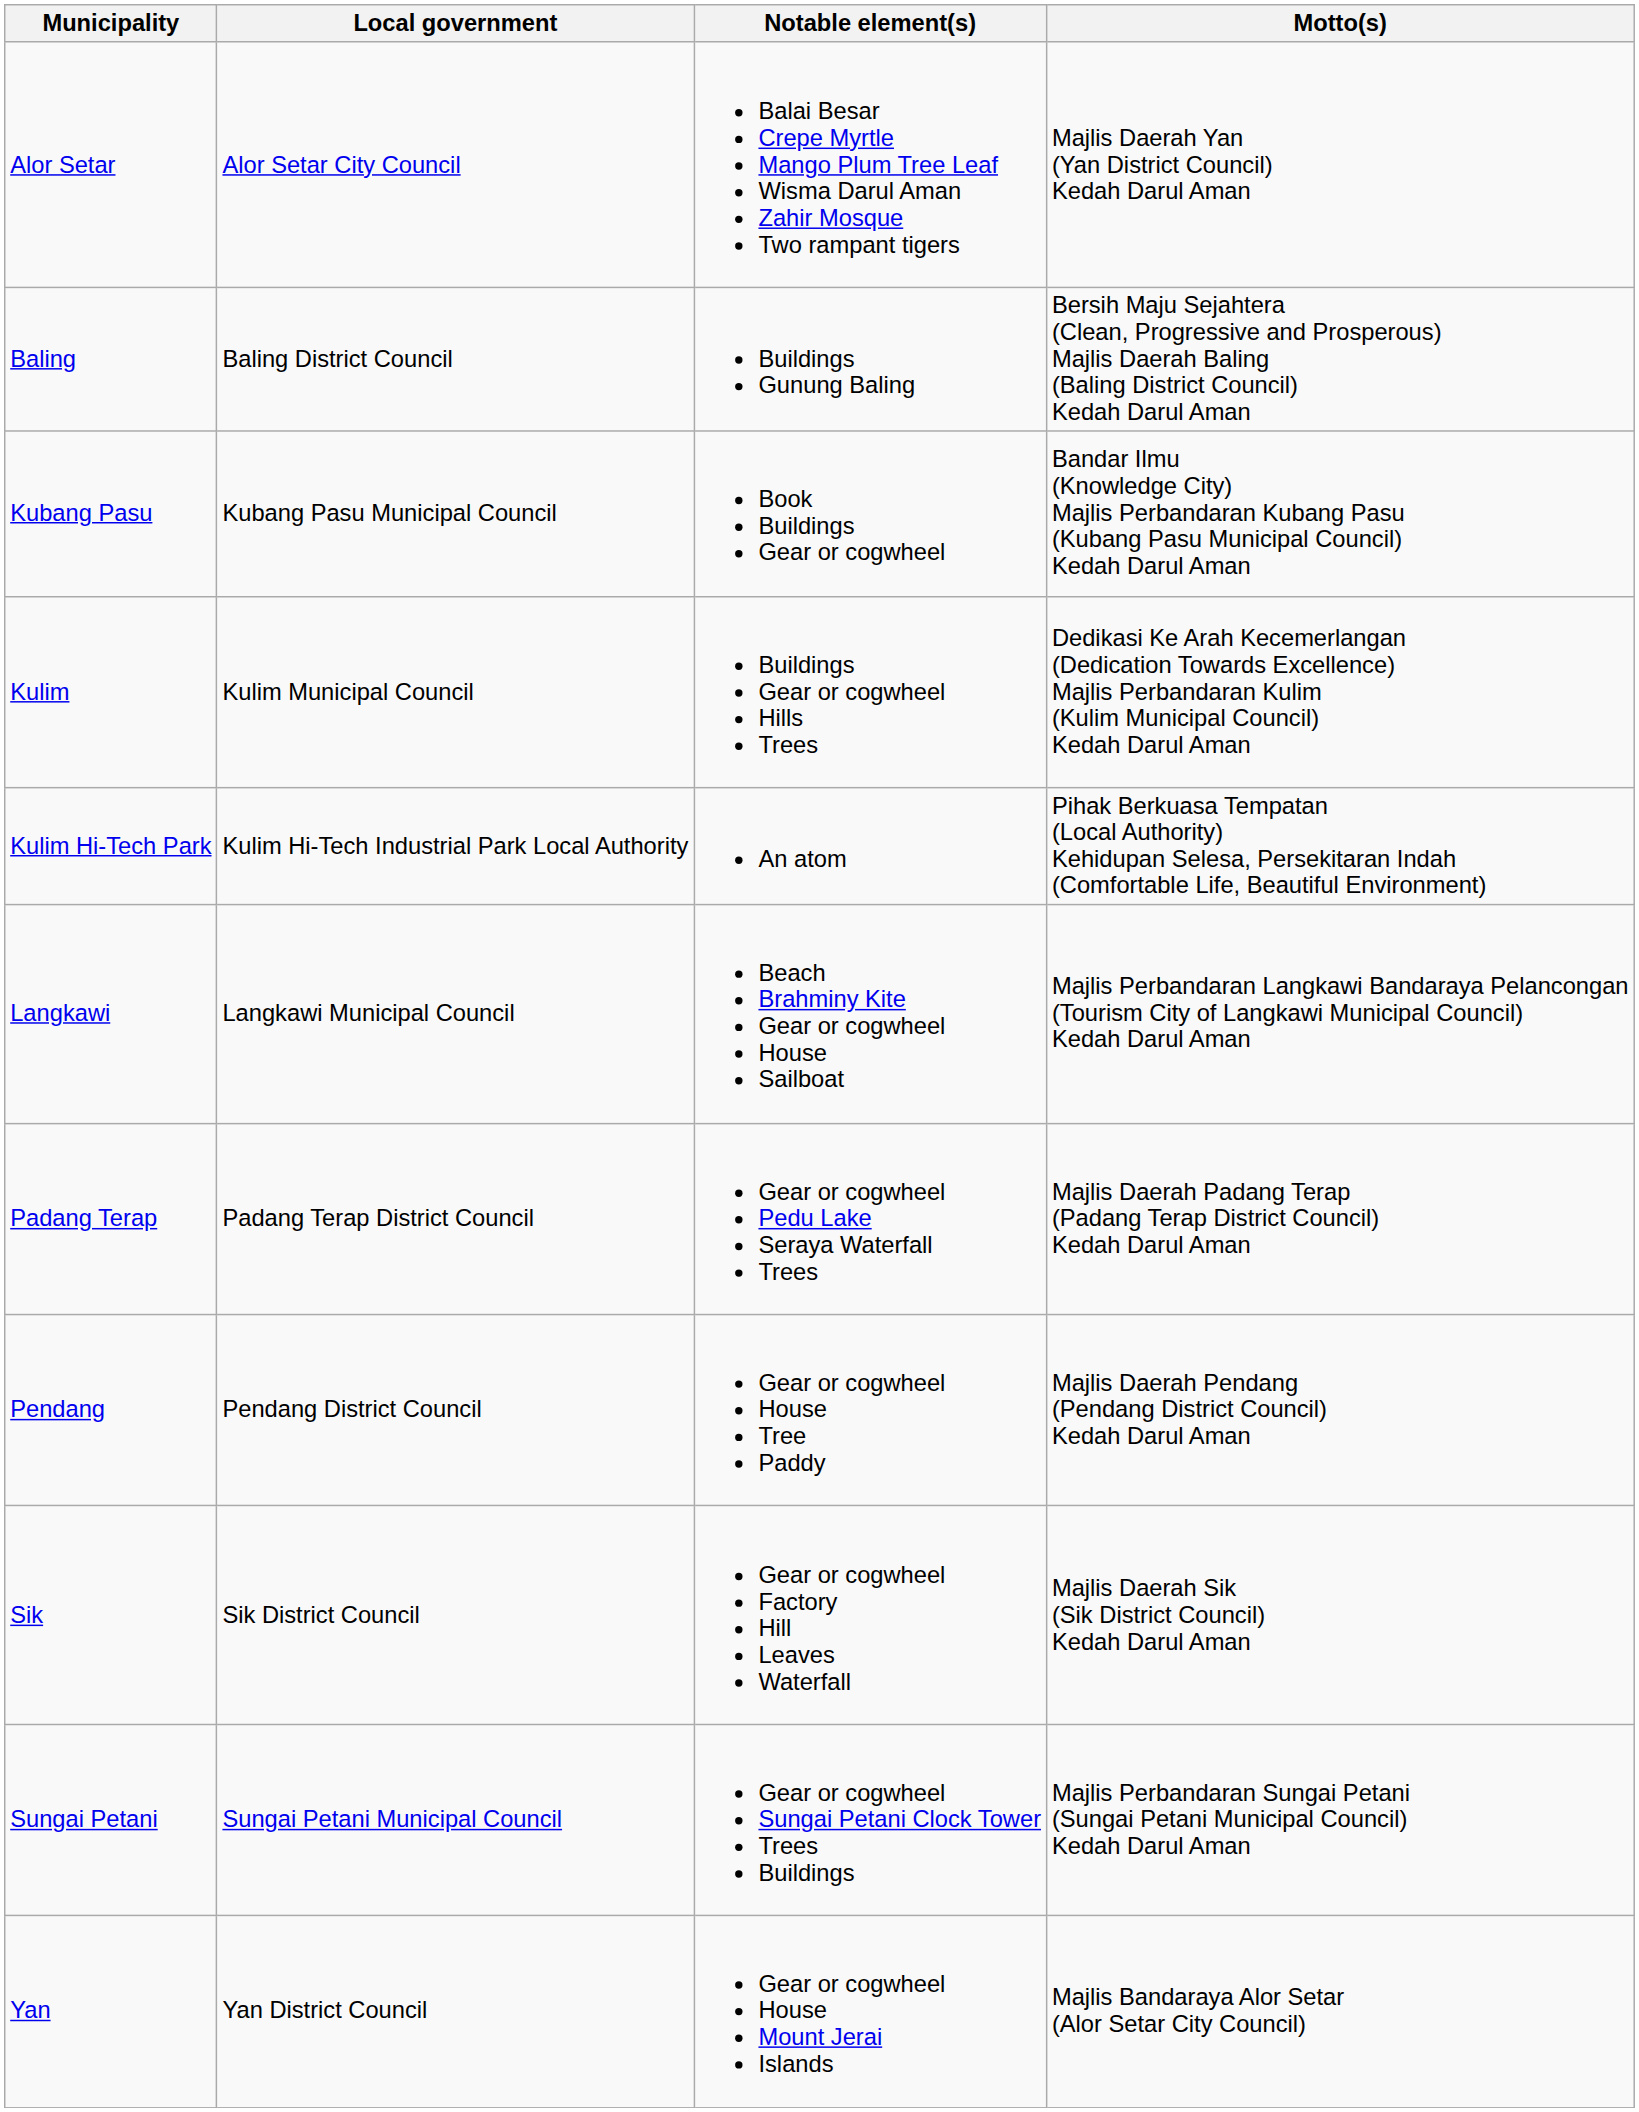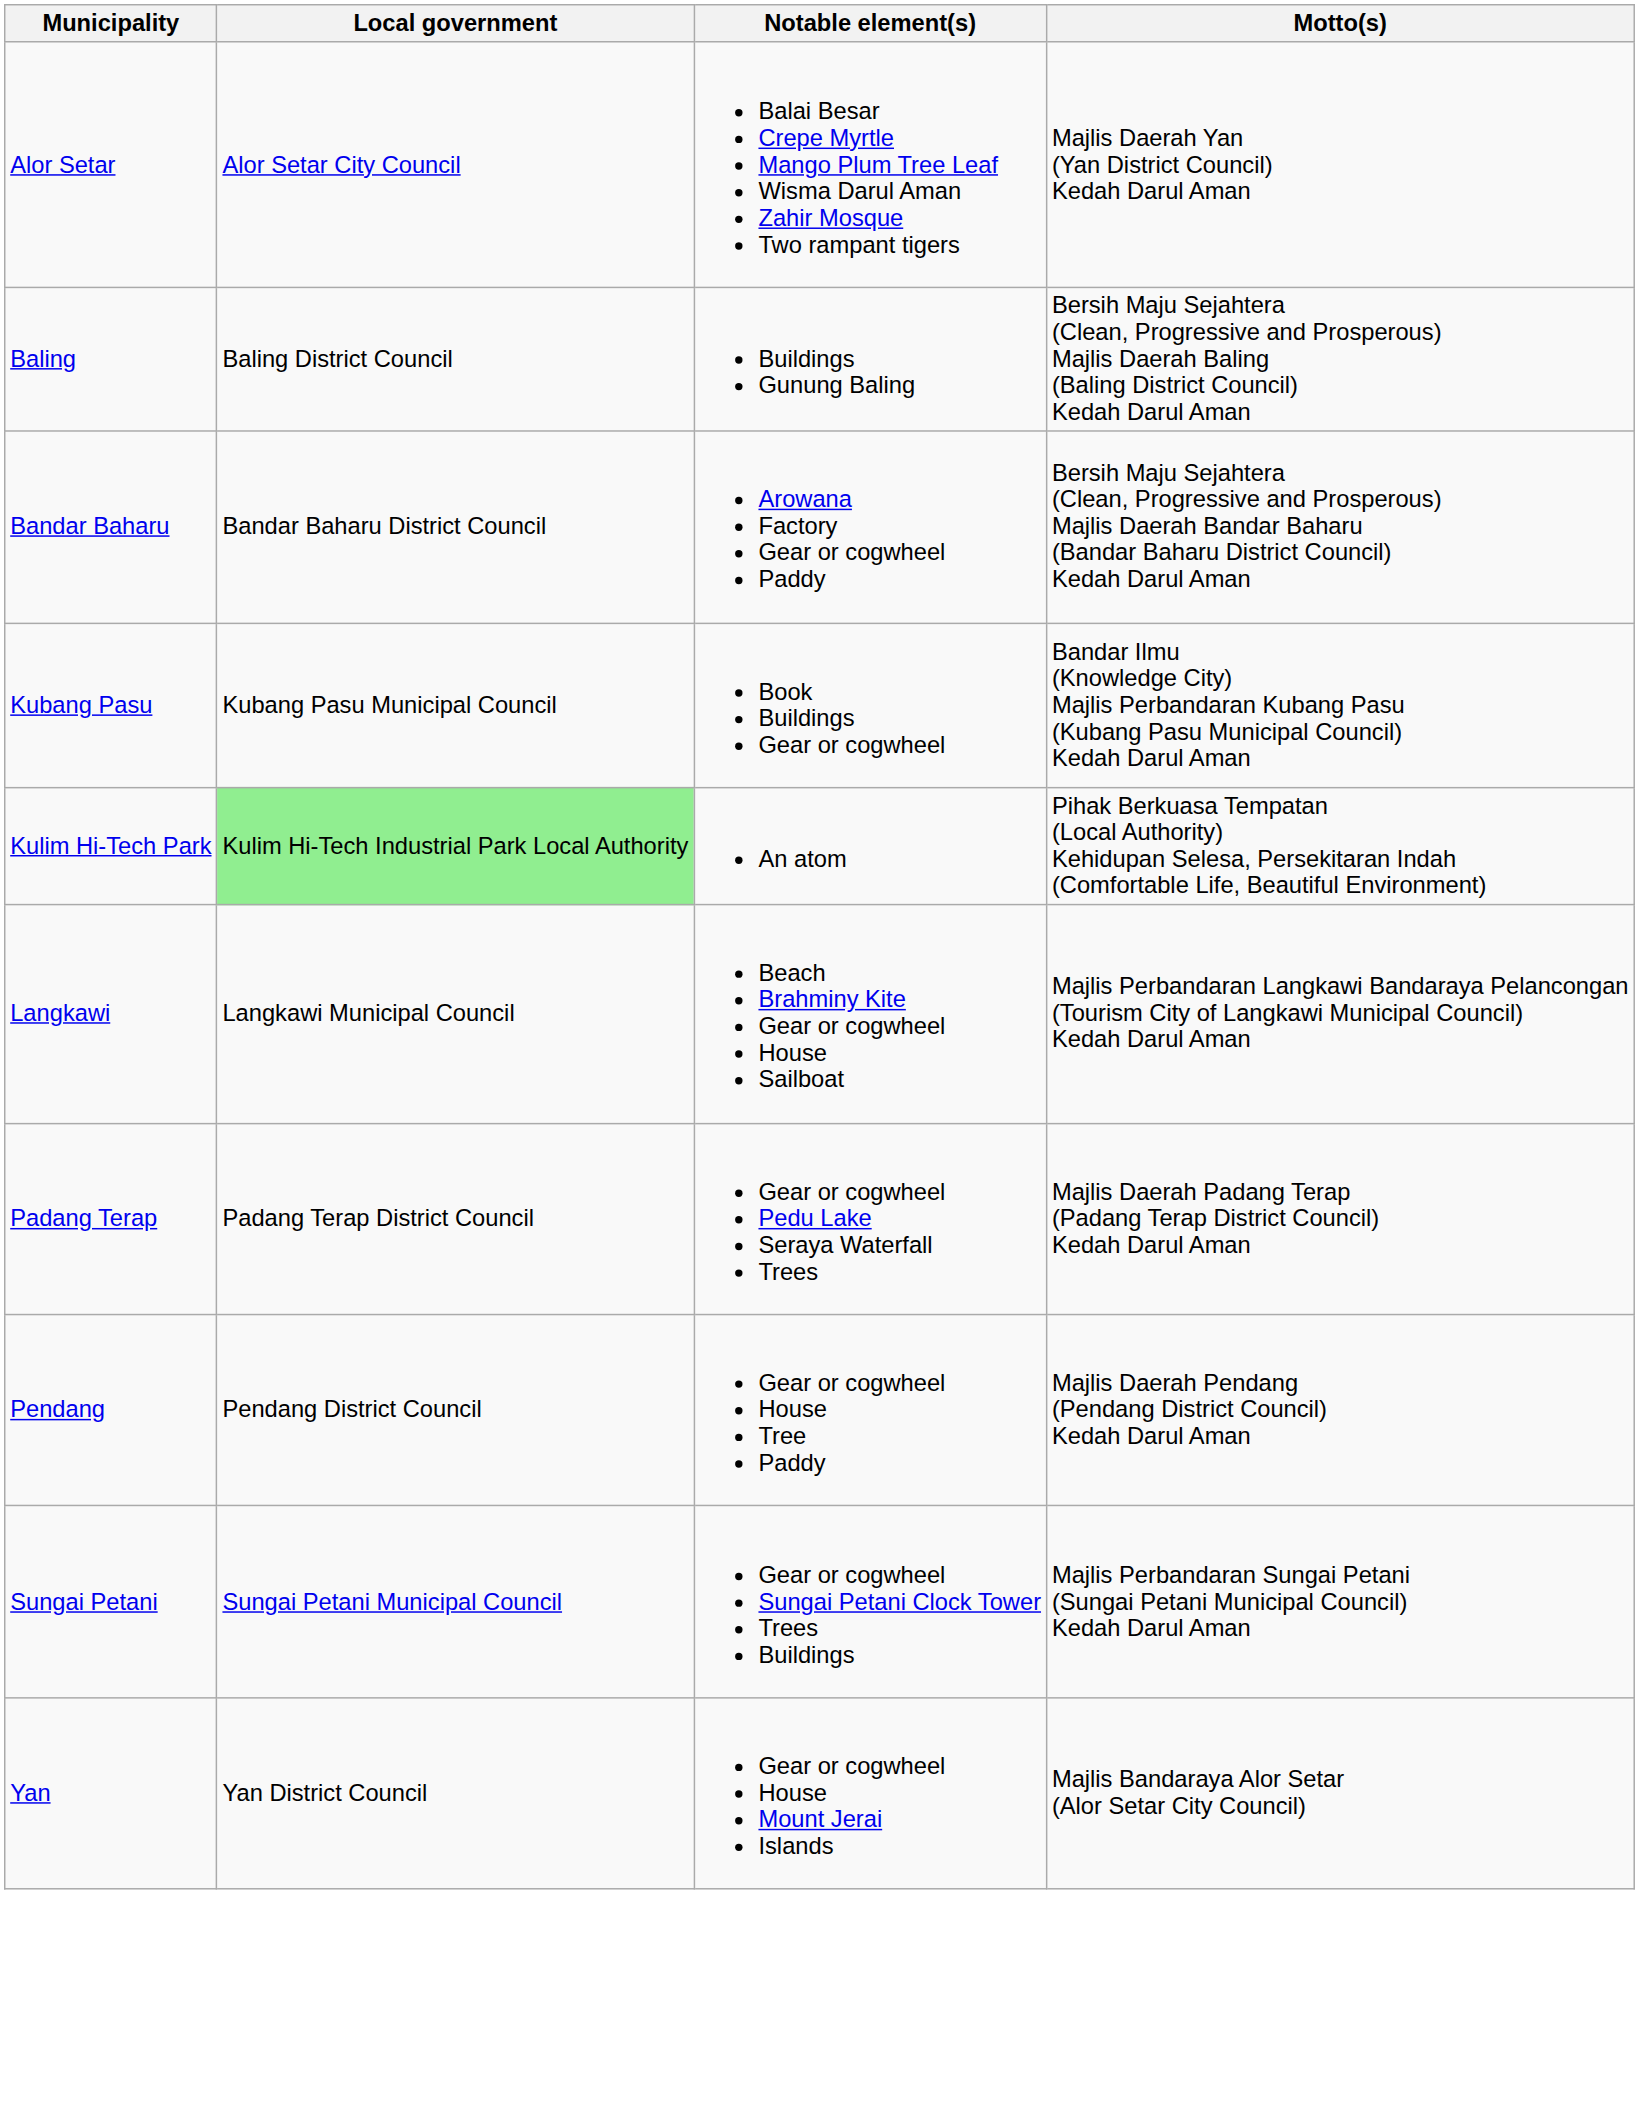+ row: Bandar Baharu | Bandar Baharu District Council | Arowana Factory Gear or cogwheel Paddy | Bersih Maju Sejahtera (Clean, Progressive and Prosperous) Majlis Daerah Bandar Baharu (Bandar Baharu District Council) Kedah Darul Aman
- row: Kulim | Kulim Municipal Council | Buildings Gear or cogwheel Hills Trees | Dedikasi Ke Arah Kecemerlangan (Dedication Towards Excellence) Majlis Perbandaran Kulim (Kulim Municipal Council) Kedah Darul Aman
Kulim Hi-Tech Park | Local government: no background -> lightgreen background
- row: Sik | Sik District Council | Gear or cogwheel Factory Hill Leaves Waterfall | Majlis Daerah Sik (Sik District Council) Kedah Darul Aman
